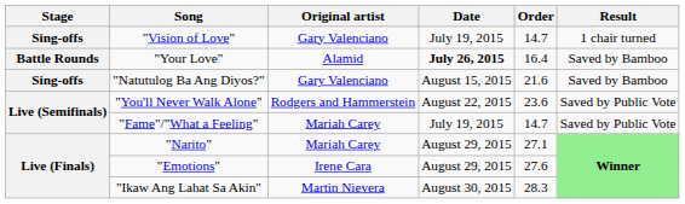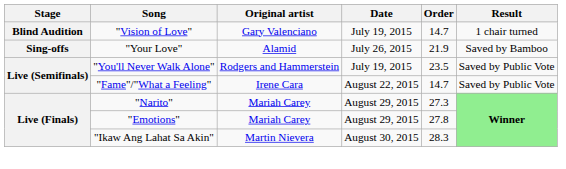"Vision of Love" | Stage: Sing-offs -> Blind Audition
"Your Love" | Stage: Battle Rounds -> Sing-offs
"Your Love" | Date: bold -> normal
"Your Love" | Order: 16.4 -> 21.9
- row: Sing-offs | "Natutulog Ba Ang Diyos?" | Gary Valenciano | August 15, 2015 | 21.6 | Saved by Bamboo
"You'll Never Walk Alone" | Date: August 22, 2015 -> July 19, 2015
"You'll Never Walk Alone" | Order: 23.6 -> 23.5
"Fame"/"What a Feeling" | Original artist: Mariah Carey -> Irene Cara
"Fame"/"What a Feeling" | Date: July 19, 2015 -> August 22, 2015
"Narito" | Order: 27.1 -> 27.3
"Emotions" | Original artist: Irene Cara -> Mariah Carey
"Emotions" | Order: 27.6 -> 27.8
